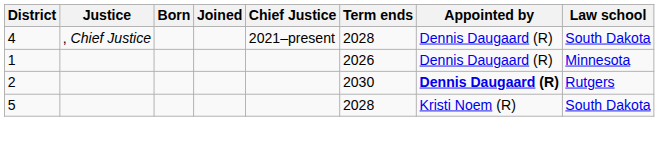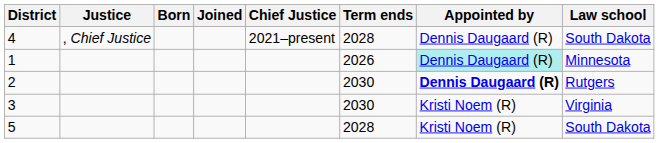1 | Appointed by: no background -> paleturquoise background
+ row: 3 | 2030 | Kristi Noem (R) | Virginia
